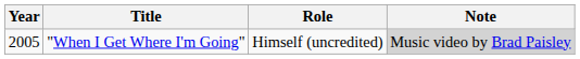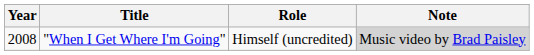"When I Get Where I'm Going" | Year: 2005 -> 2008
